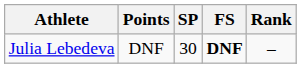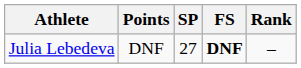Julia Lebedeva | SP: 30 -> 27
